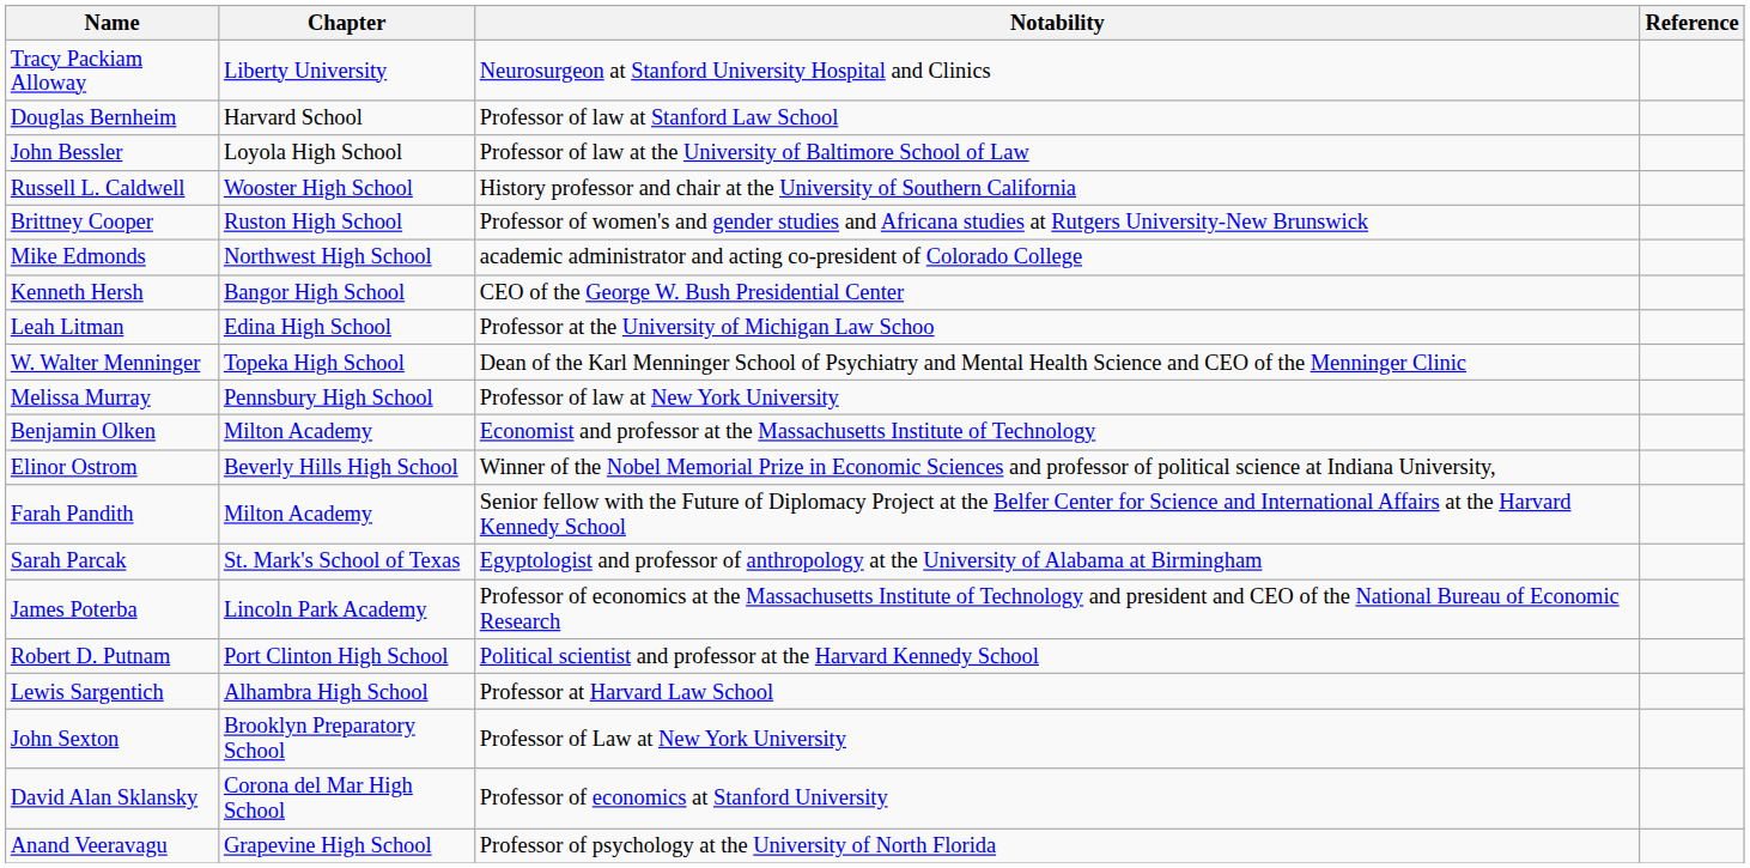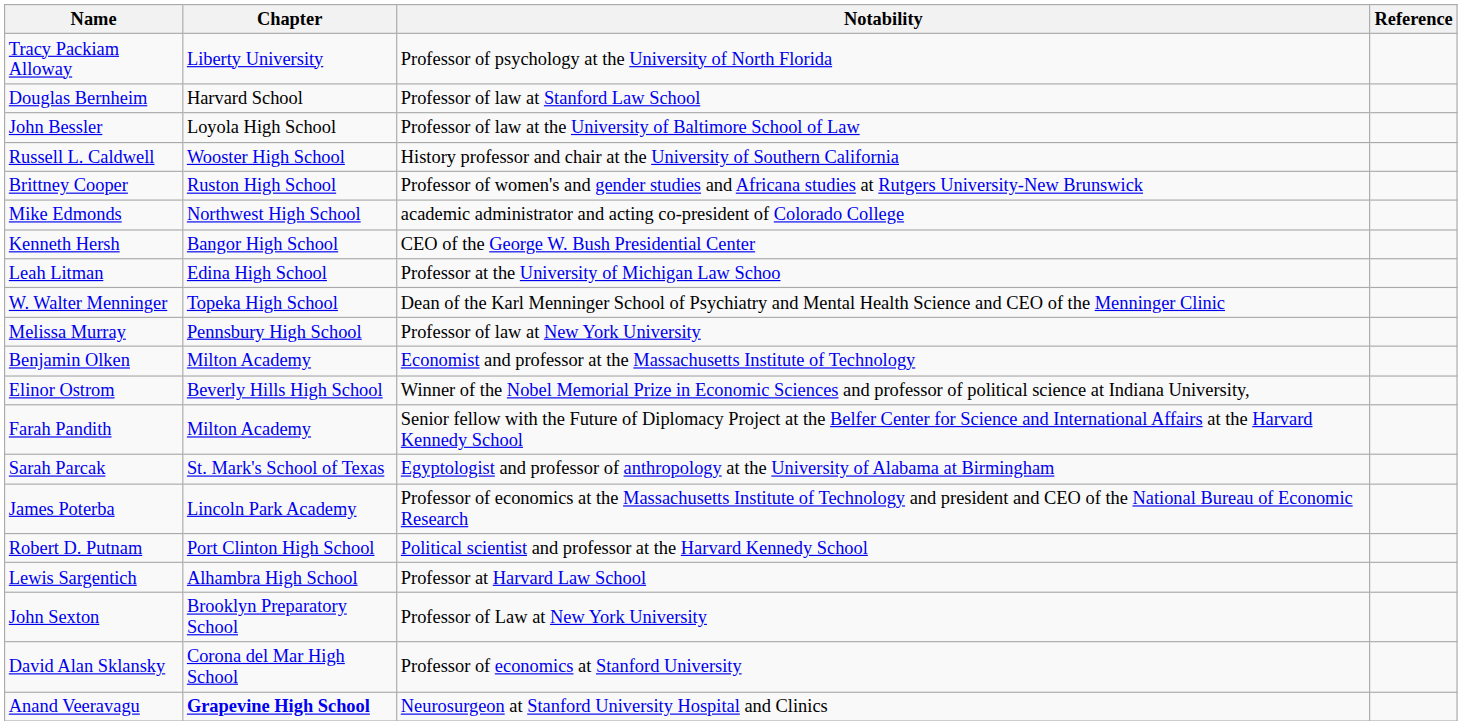Tracy Packiam Alloway | Notability: Neurosurgeon at Stanford University Hospital and Clinics -> Professor of psychology at the University of North Florida
Anand Veeravagu | Chapter: normal -> bold
Anand Veeravagu | Notability: Professor of psychology at the University of North Florida -> Neurosurgeon at Stanford University Hospital and Clinics
